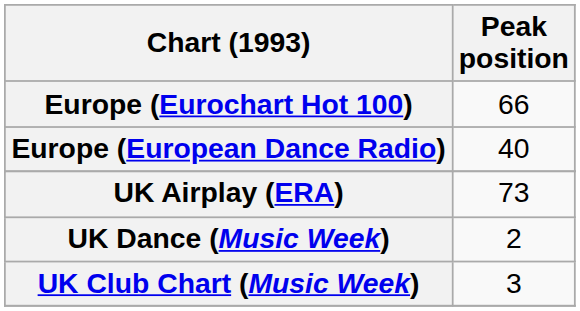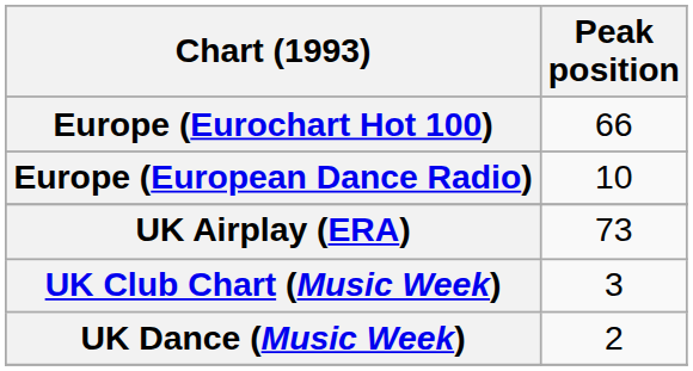Europe (European Dance Radio) | Peak position: 40 -> 10
rows swapped: UK Dance (Music Week) <-> UK Club Chart (Music Week)
